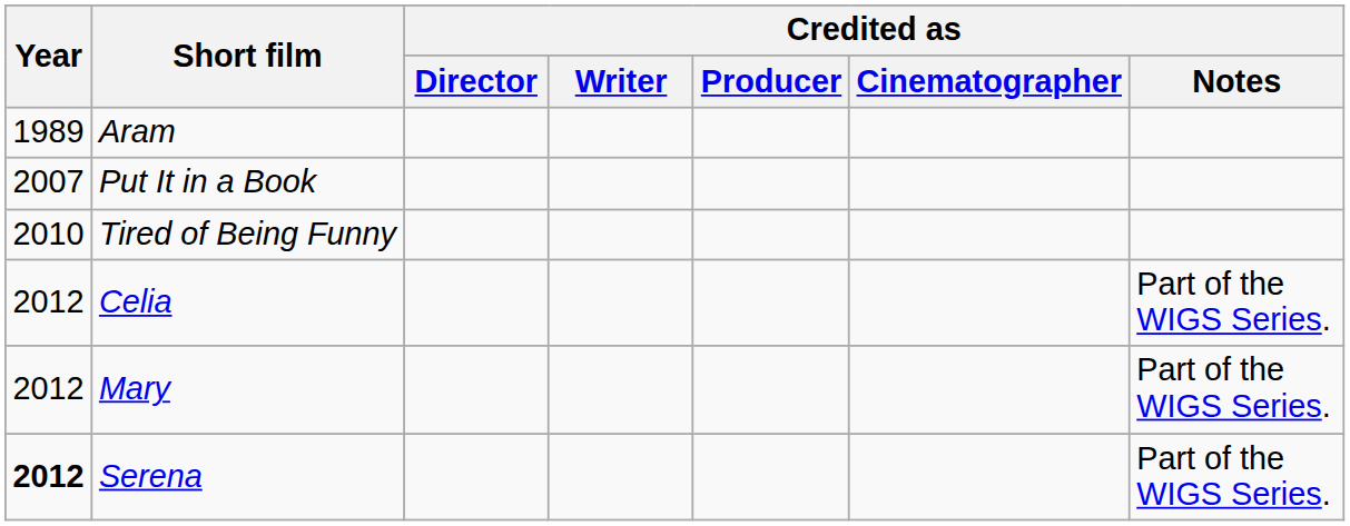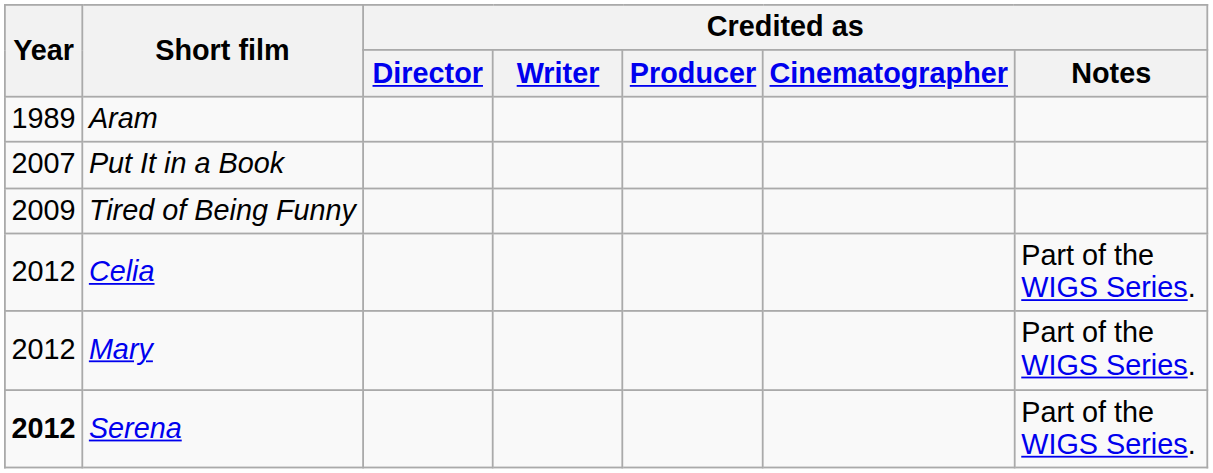Tired of Being Funny | Year: 2010 -> 2009
